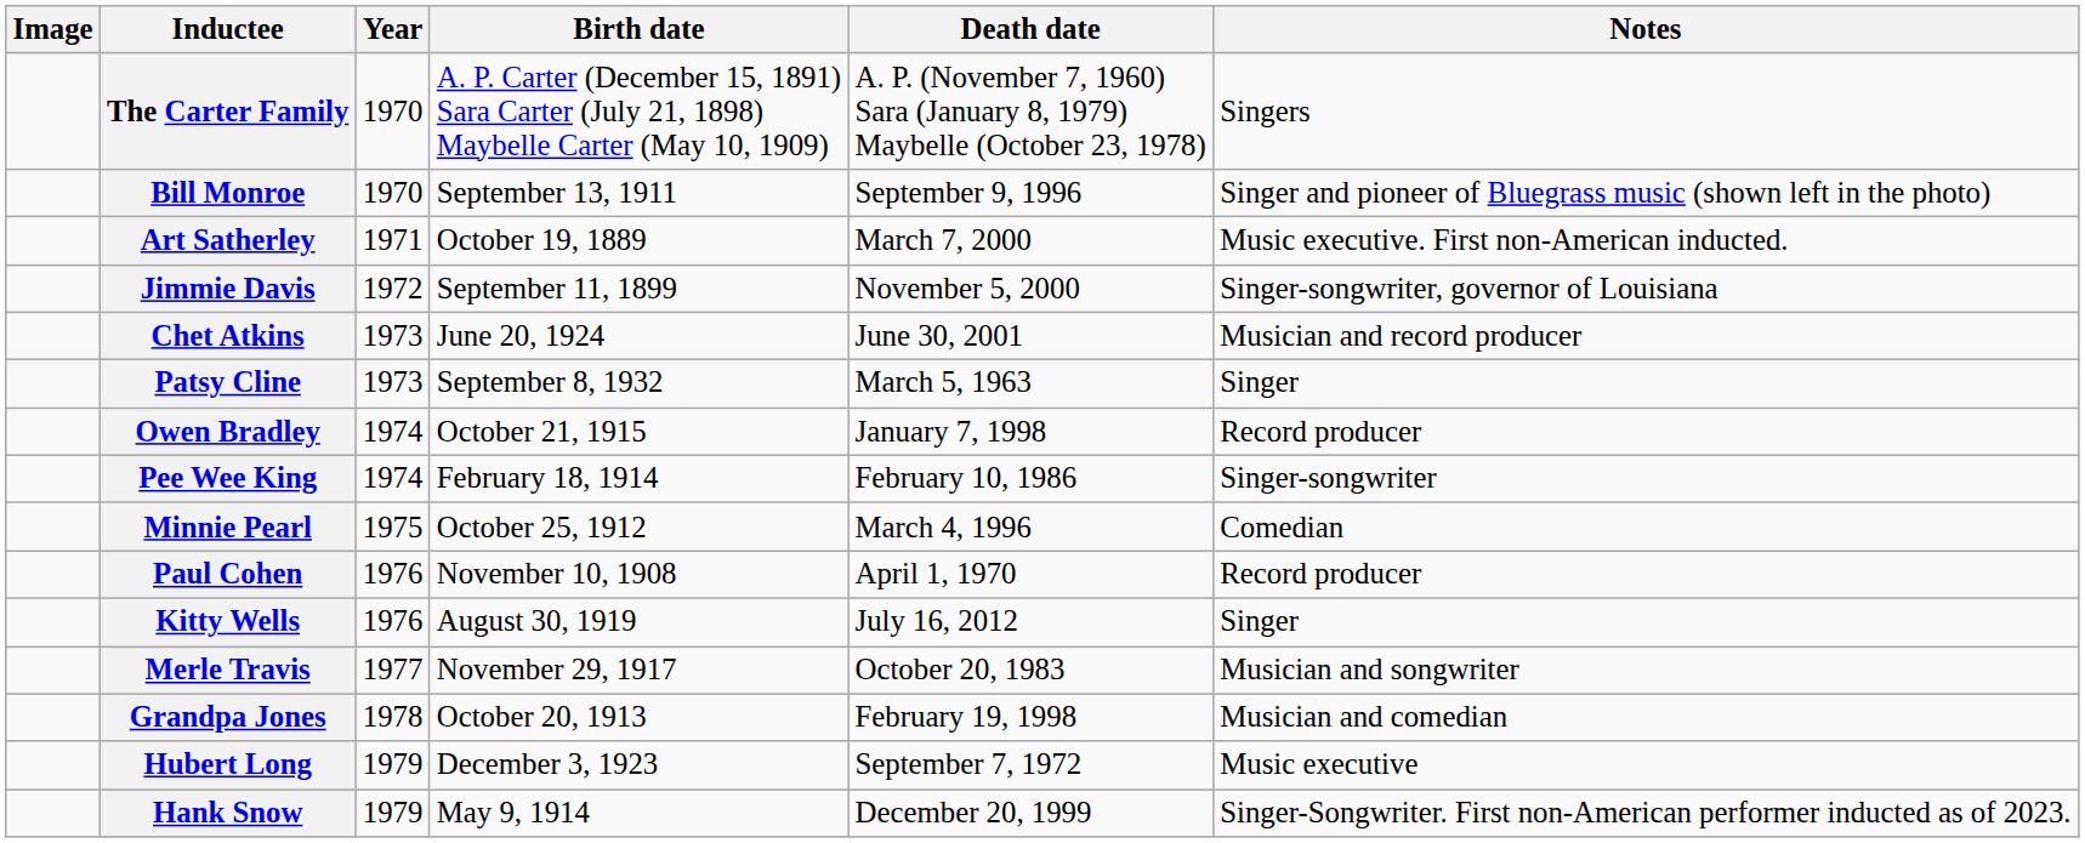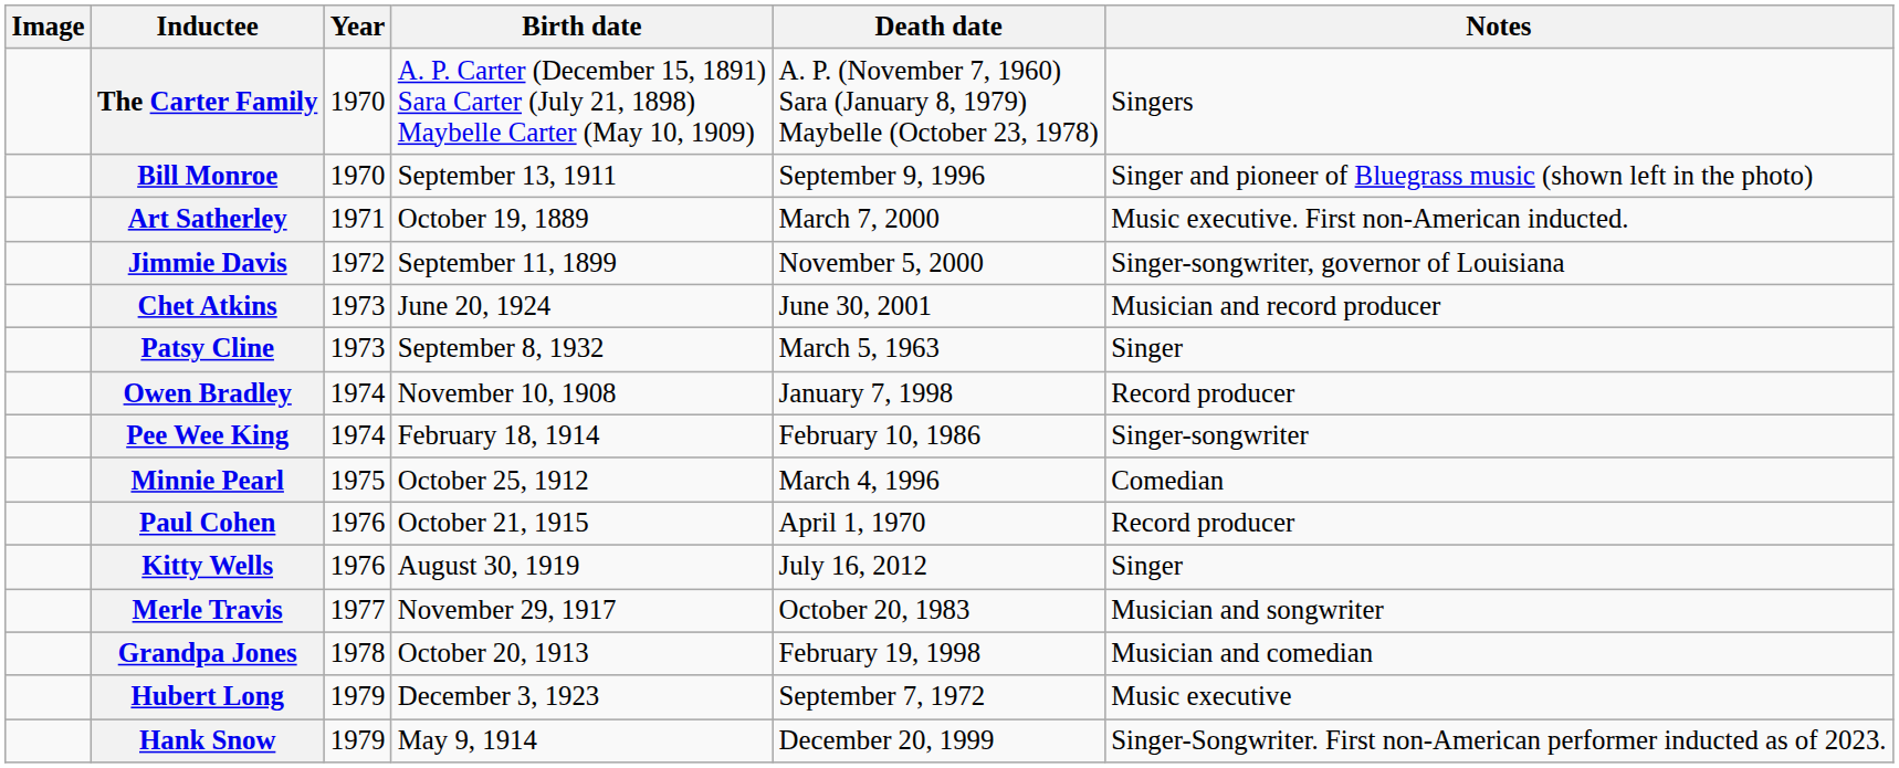Owen Bradley | Birth date: October 21, 1915 -> November 10, 1908
Paul Cohen | Birth date: November 10, 1908 -> October 21, 1915
